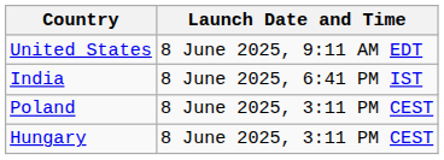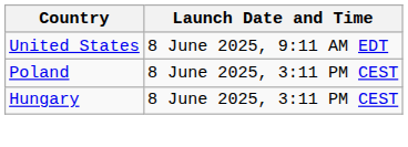- row: India | 8 June 2025, 6:41 PM IST
